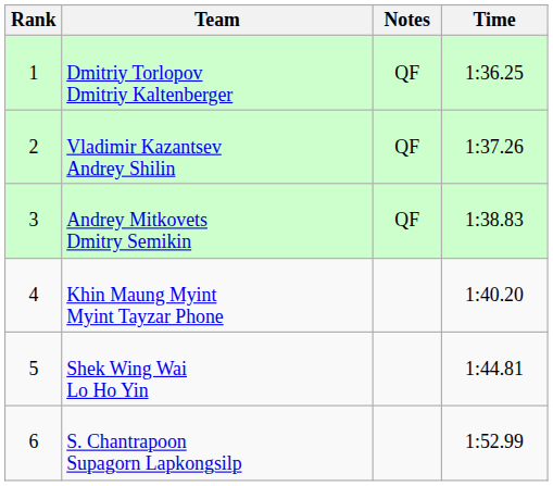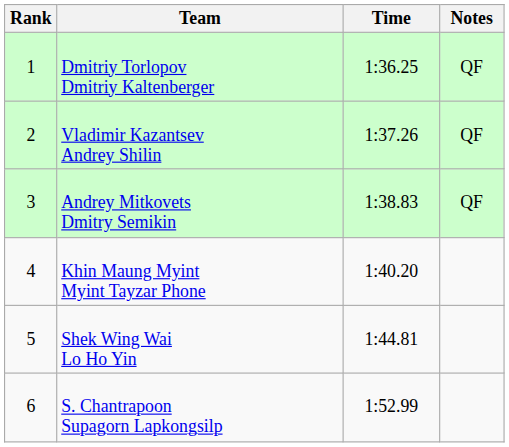columns swapped: Time <-> Notes
